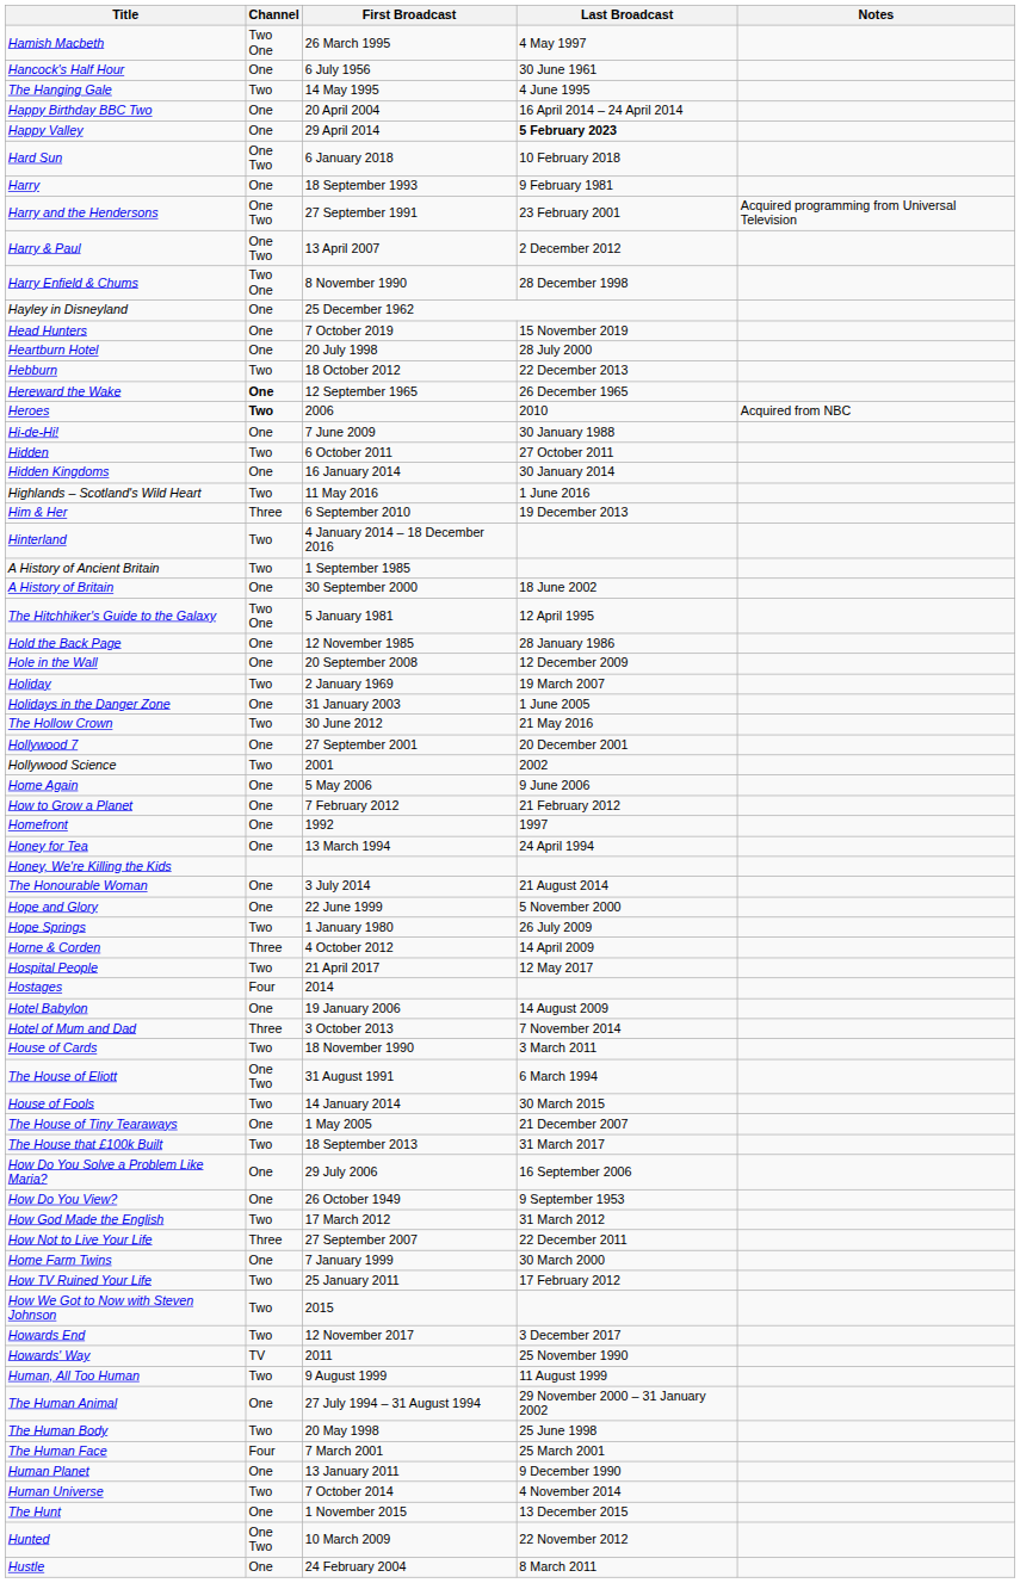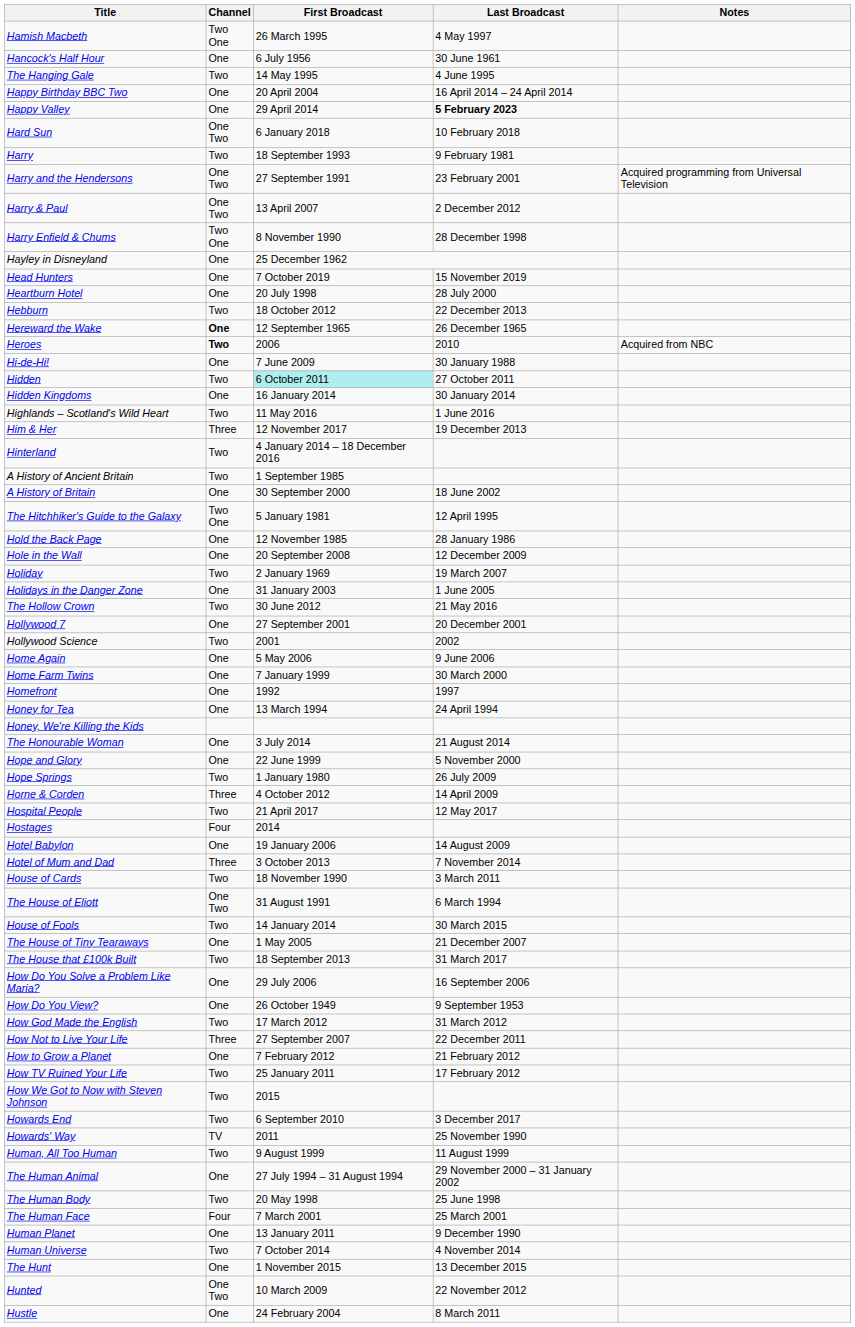Harry | Channel: One -> Two
Hidden | First Broadcast: no background -> paleturquoise background
Him & Her | First Broadcast: 6 September 2010 -> 12 November 2017
rows swapped: Home Farm Twins <-> How to Grow a Planet
Howards End | First Broadcast: 12 November 2017 -> 6 September 2010
